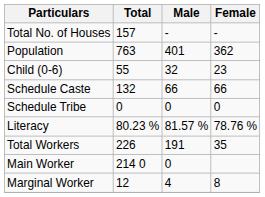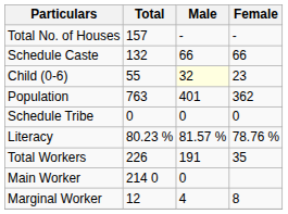rows swapped: Population <-> Schedule Caste
Child (0-6) | Male: no background -> lightyellow background
